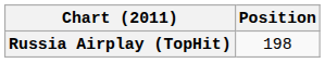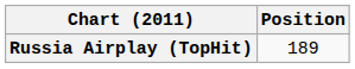Russia Airplay (TopHit) | Position: 198 -> 189
